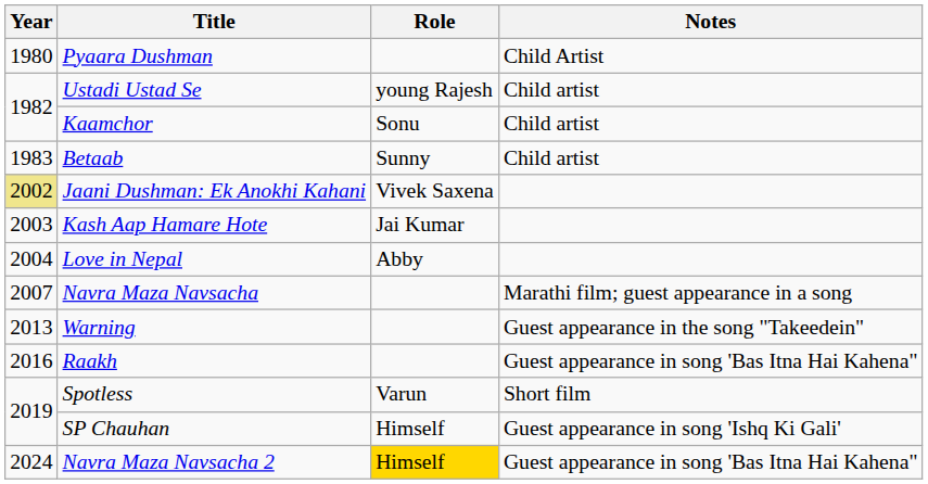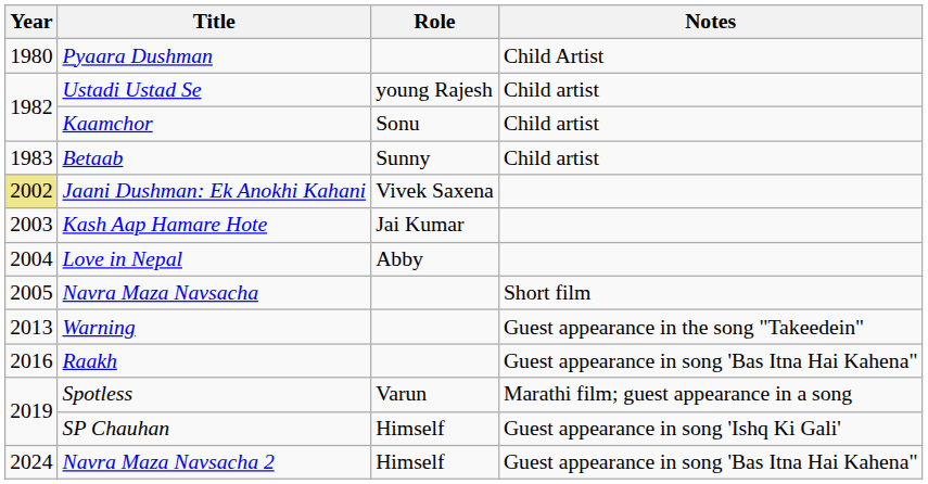Navra Maza Navsacha | Year: 2007 -> 2005
Navra Maza Navsacha | Notes: Marathi film; guest appearance in a song -> Short film
Spotless | Notes: Short film -> Marathi film; guest appearance in a song
Navra Maza Navsacha 2 | Role: gold background -> no background
